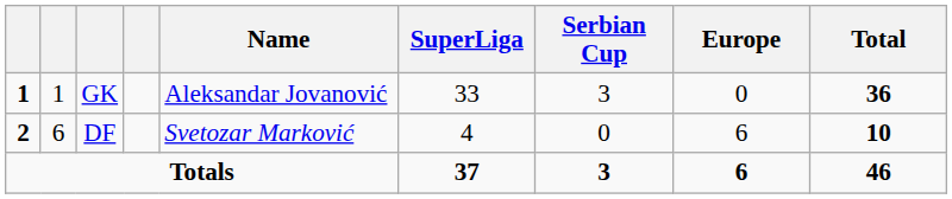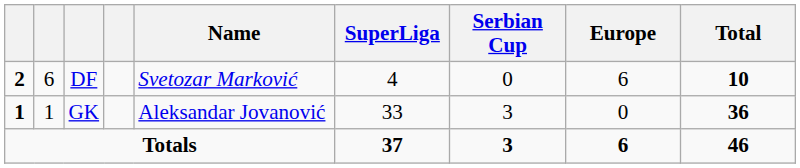rows swapped: GK <-> DF
